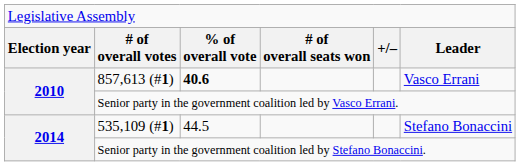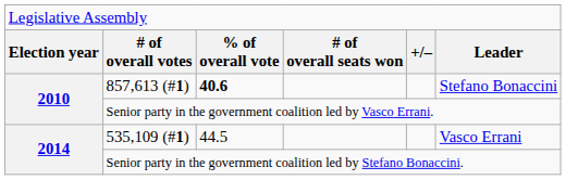857,613 (#1) | column 6: Vasco Errani -> Stefano Bonaccini
535,109 (#1) | column 6: Stefano Bonaccini -> Vasco Errani
